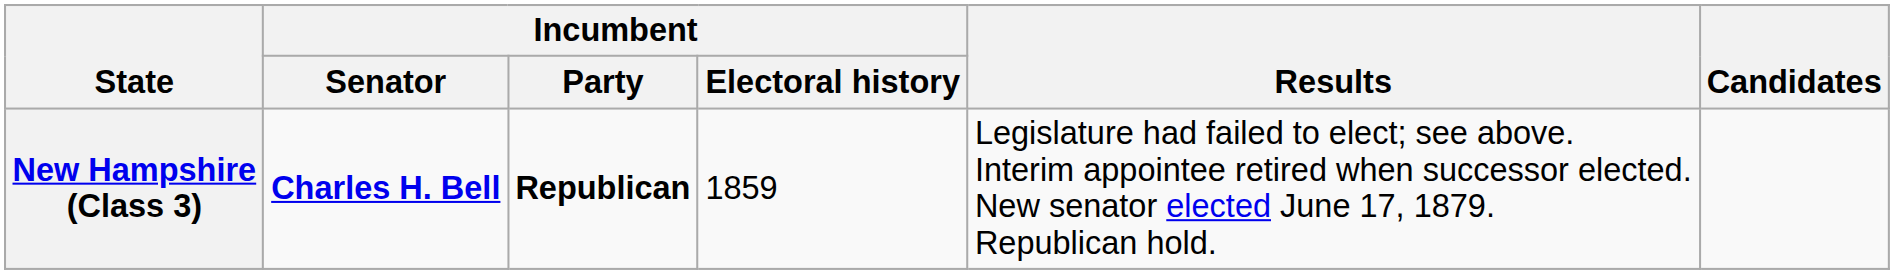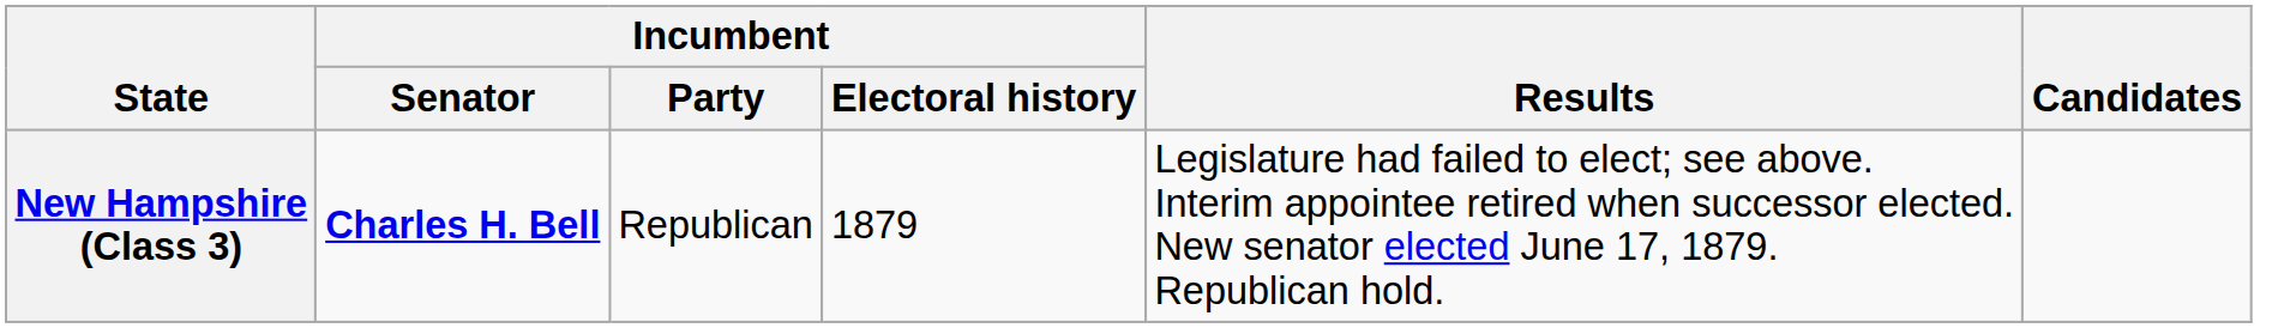New Hampshire (Class 3) | Incumbent / Party: bold -> normal
New Hampshire (Class 3) | Incumbent / Electoral history: 1859 -> 1879
